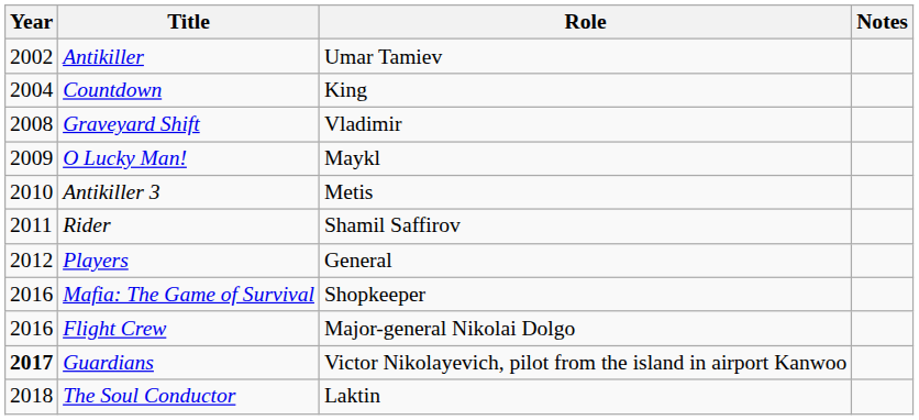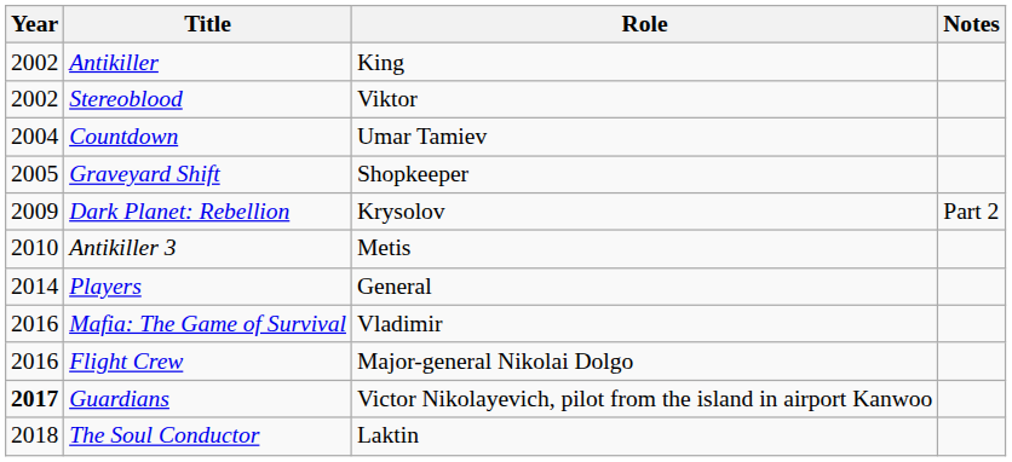Antikiller | Role: Umar Tamiev -> King
+ row: 2002 | Stereoblood | Viktor
Countdown | Role: King -> Umar Tamiev
Graveyard Shift | Year: 2008 -> 2005
Graveyard Shift | Role: Vladimir -> Shopkeeper
+ row: 2009 | Dark Planet: Rebellion | Krysolov | Part 2
- row: 2009 | O Lucky Man! | Maykl
- row: 2011 | Rider | Shamil Saffirov
Players | Year: 2012 -> 2014
Mafia: The Game of Survival | Role: Shopkeeper -> Vladimir
